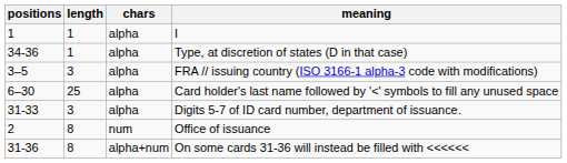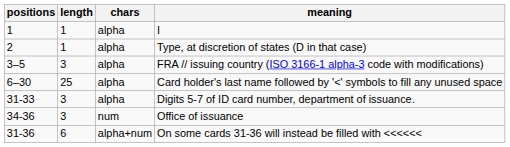Type, at discretion of states (D in that case) | positions: 34-36 -> 2
Office of issuance | positions: 2 -> 34-36
Office of issuance | length: 8 -> 3
On some cards 31-36 will instead be filled with <<<<<< | length: 8 -> 6
